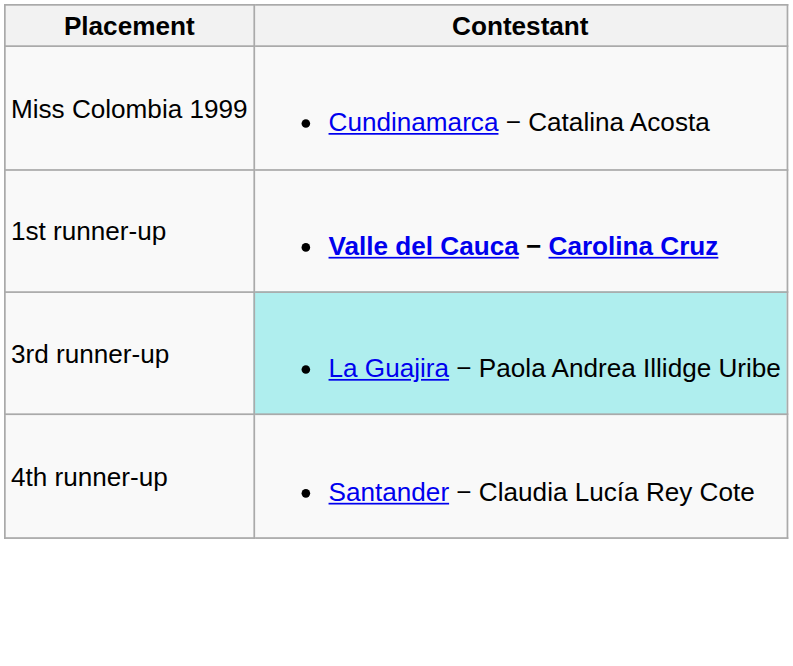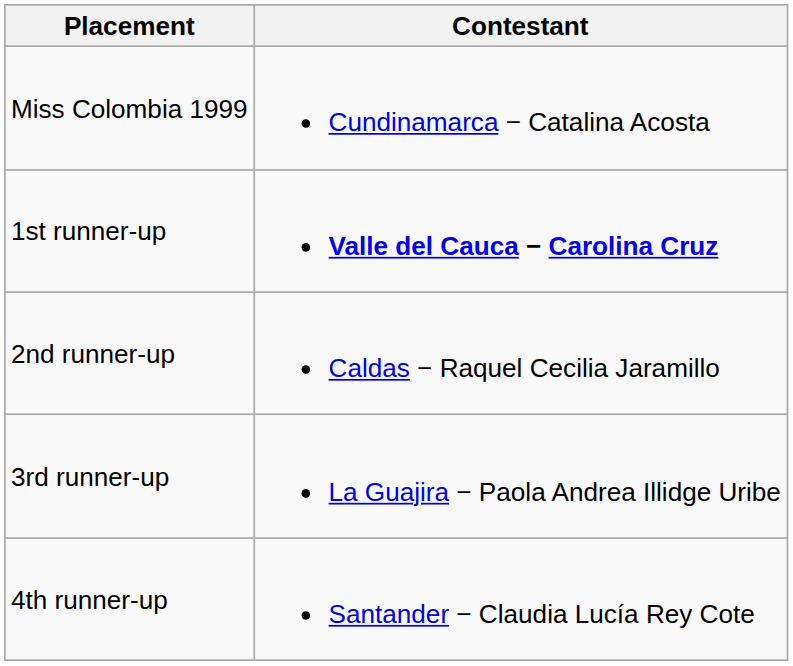+ row: 2nd runner-up | Caldas − Raquel Cecilia Jaramillo
3rd runner-up | Contestant: paleturquoise background -> no background
